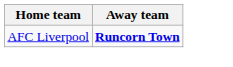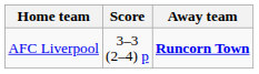+ column: Score | 3–3 (2–4) p
